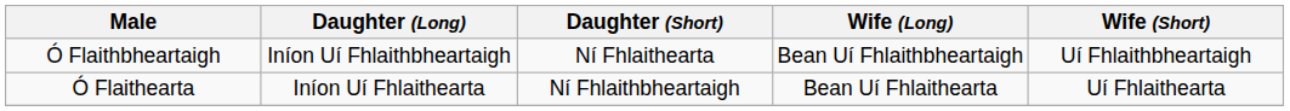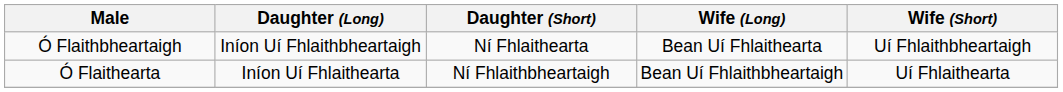Ó Flaithbheartaigh | Wife (Long): Bean Uí Fhlaithbheartaigh -> Bean Uí Fhlaithearta
Ó Flaithearta | Wife (Long): Bean Uí Fhlaithearta -> Bean Uí Fhlaithbheartaigh
